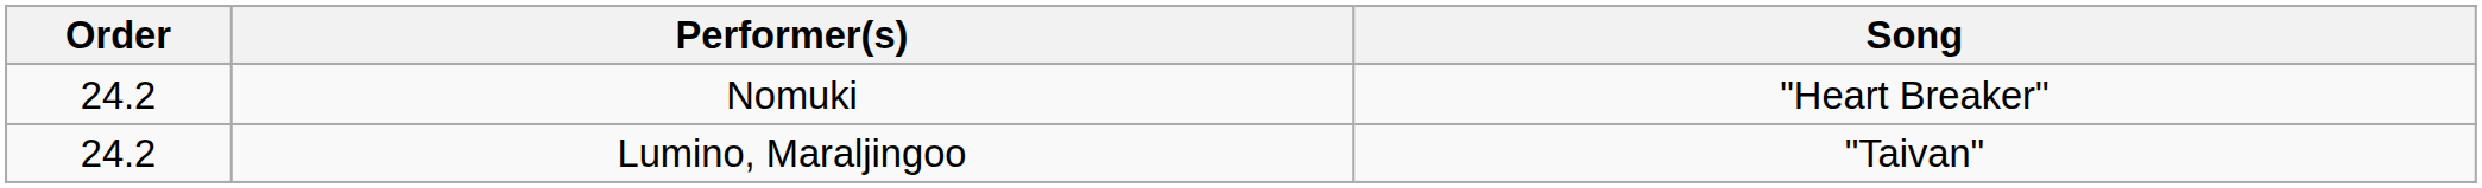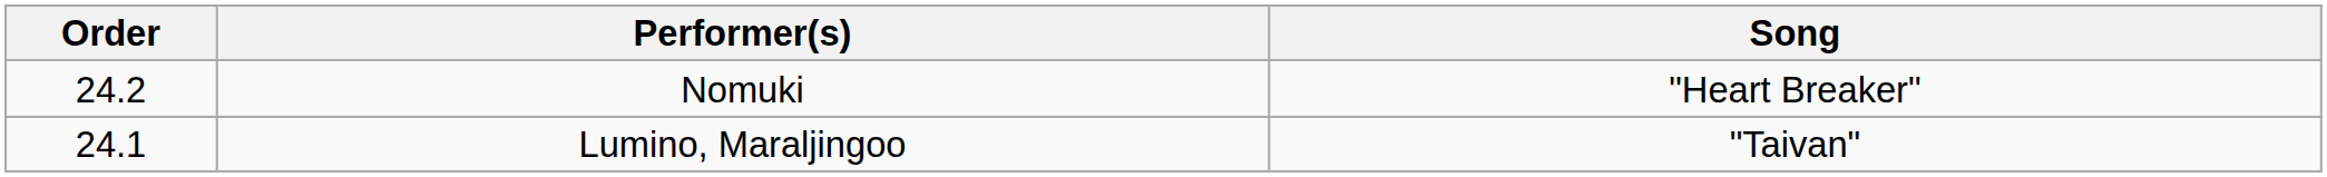Lumino, Maraljingoo | Order: 24.2 -> 24.1
